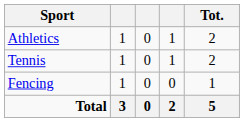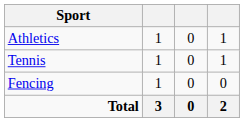- column: Tot. | 2 | 2 | 1 | 5
